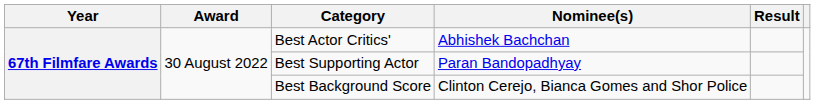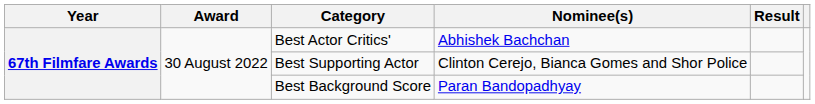Best Supporting Actor | Nominee(s): Paran Bandopadhyay -> Clinton Cerejo, Bianca Gomes and Shor Police
Best Background Score | Nominee(s): Clinton Cerejo, Bianca Gomes and Shor Police -> Paran Bandopadhyay
